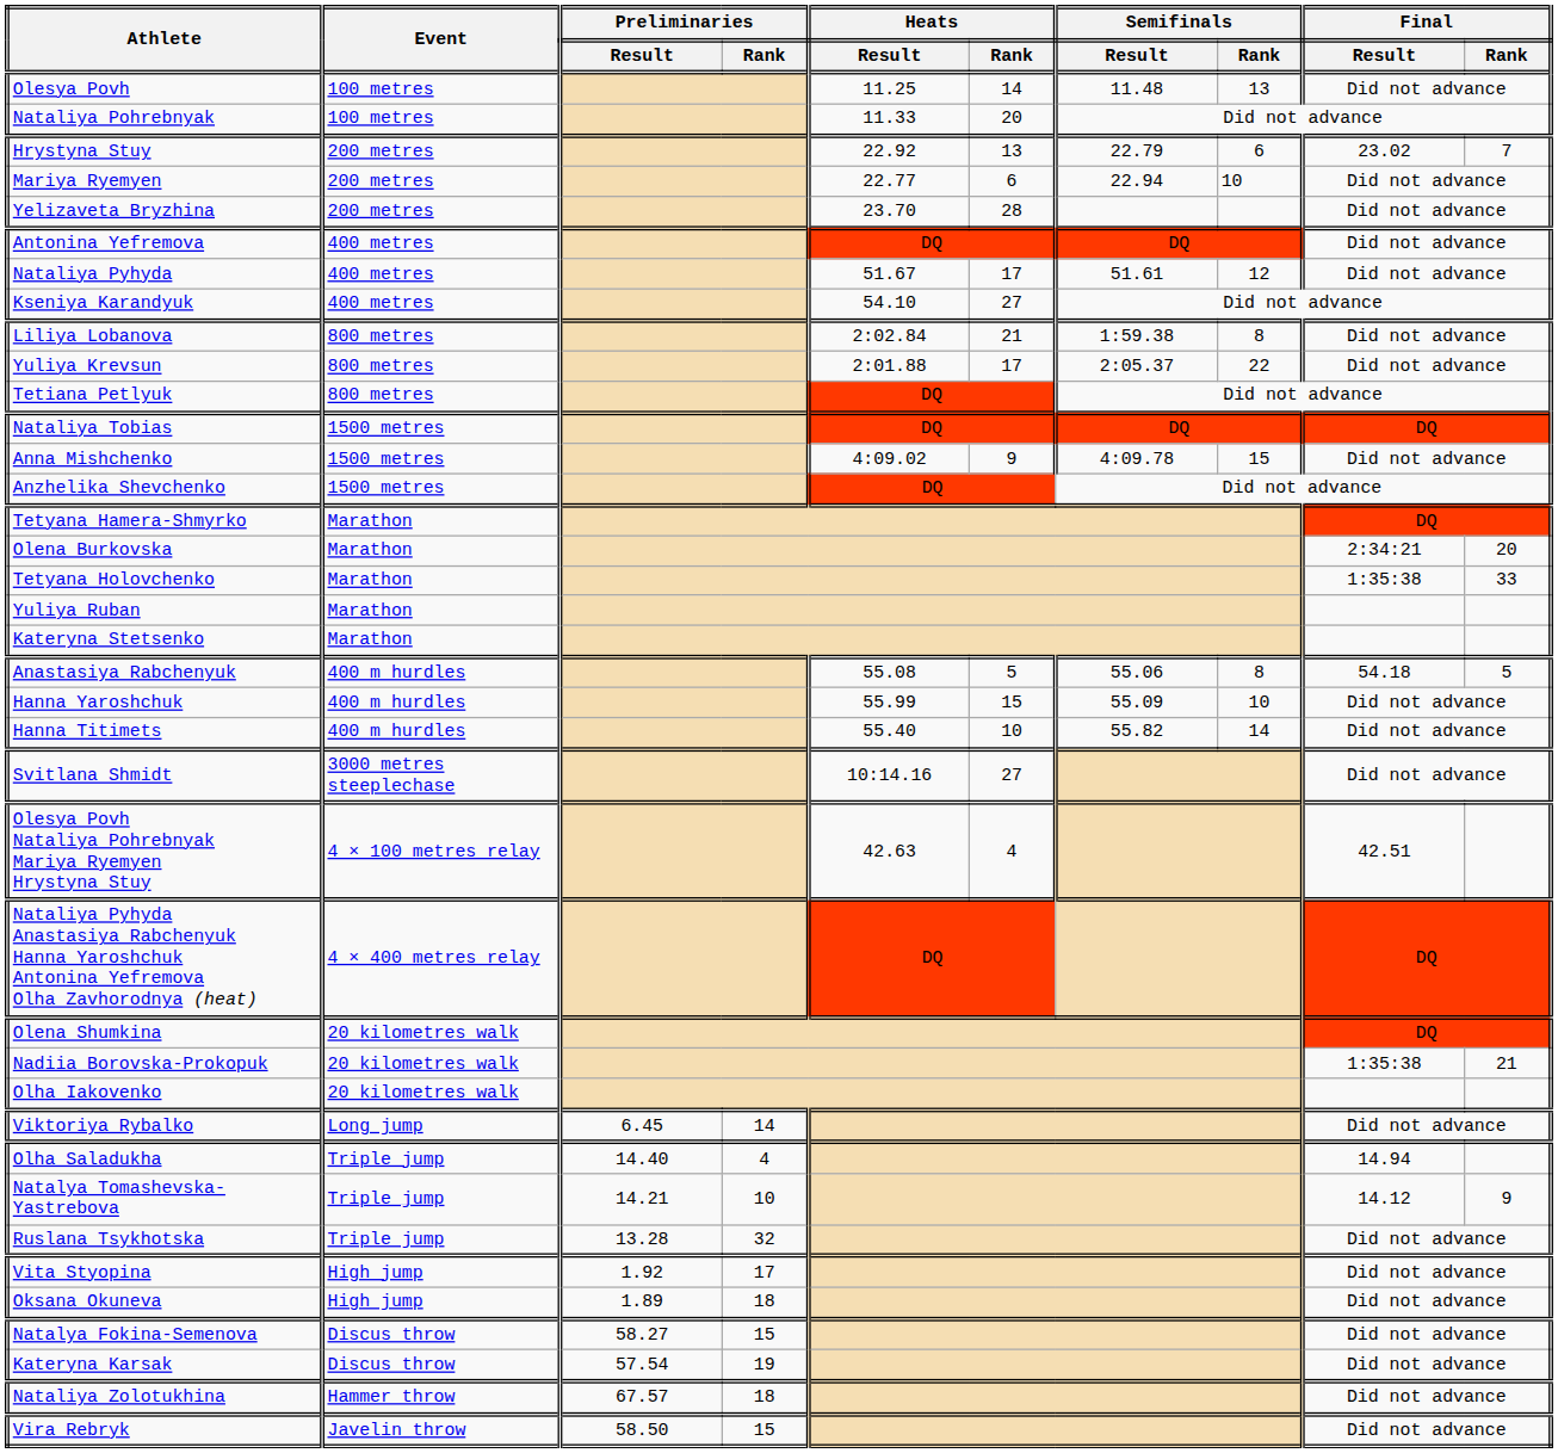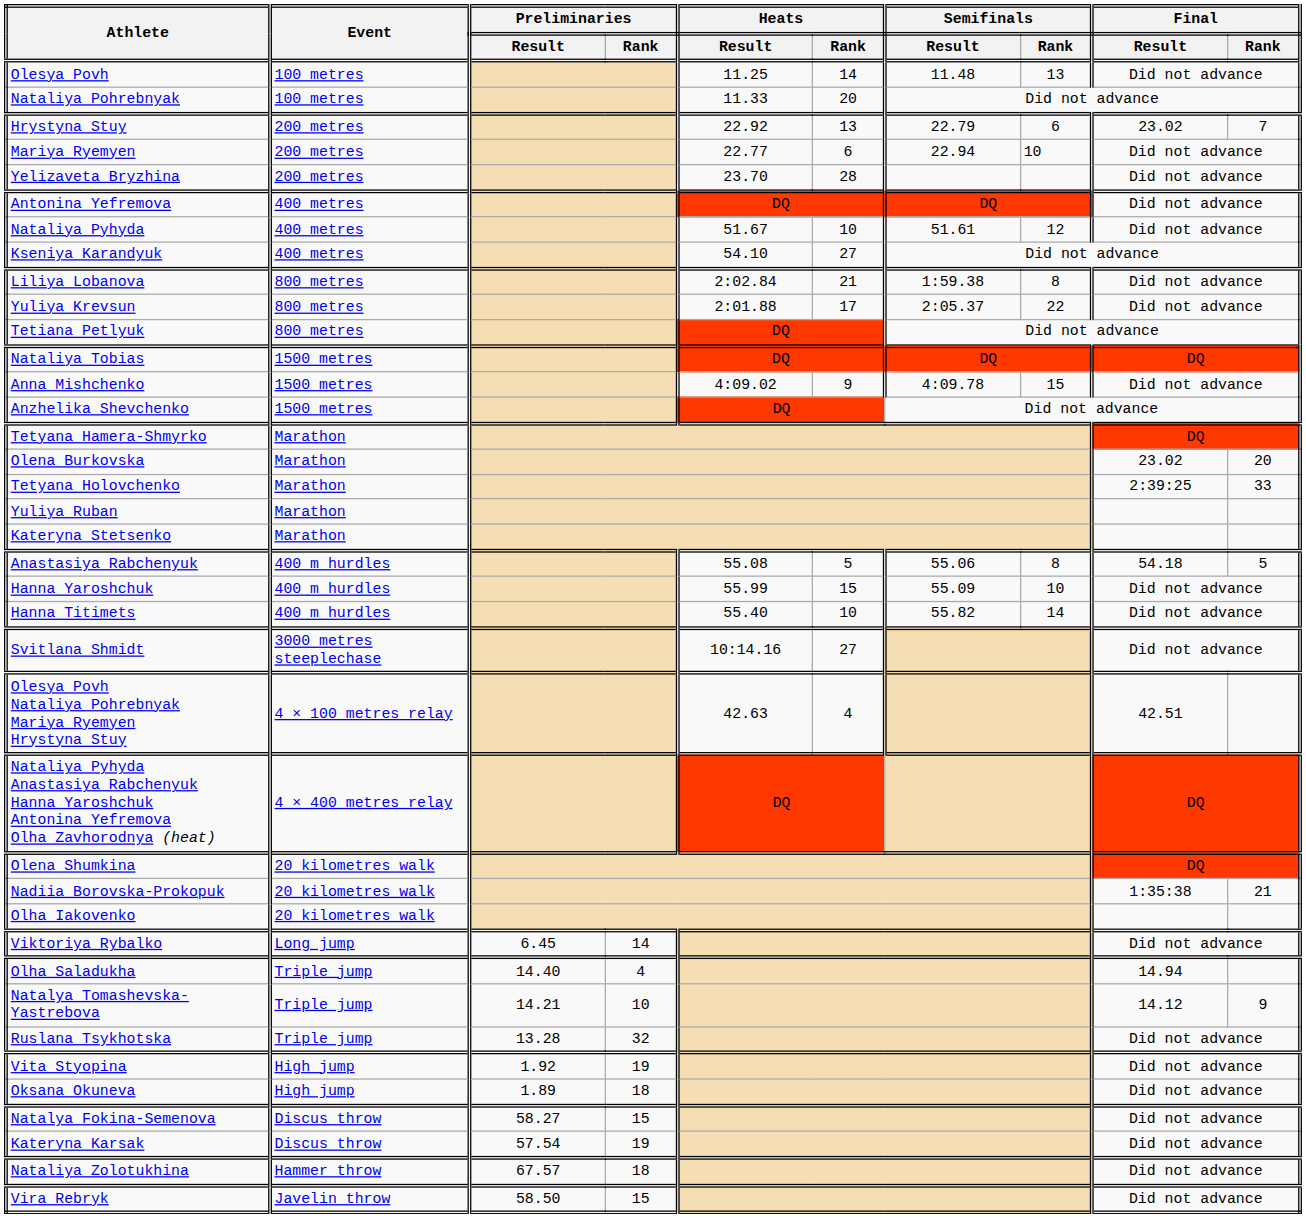Nataliya Pyhyda | Heats / Rank: 17 -> 10
Olena Burkovska | Final / Result: 2:34:21 -> 23.02
Tetyana Holovchenko | Final / Result: 1:35:38 -> 2:39:25
Vita Styopina | Preliminaries / Rank: 17 -> 19
